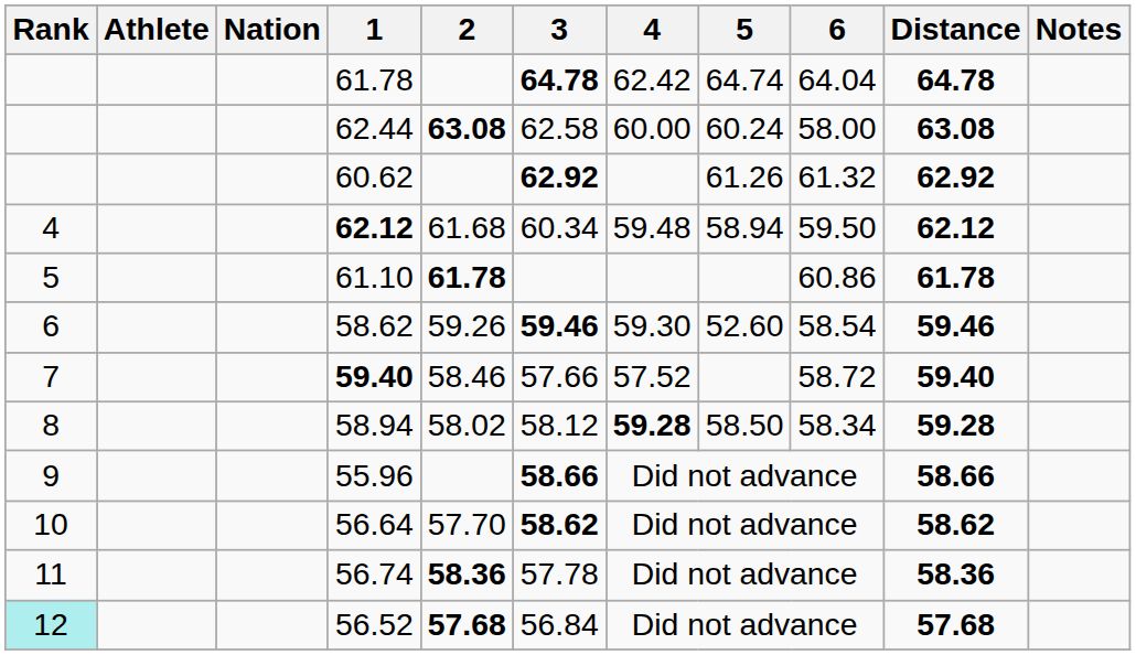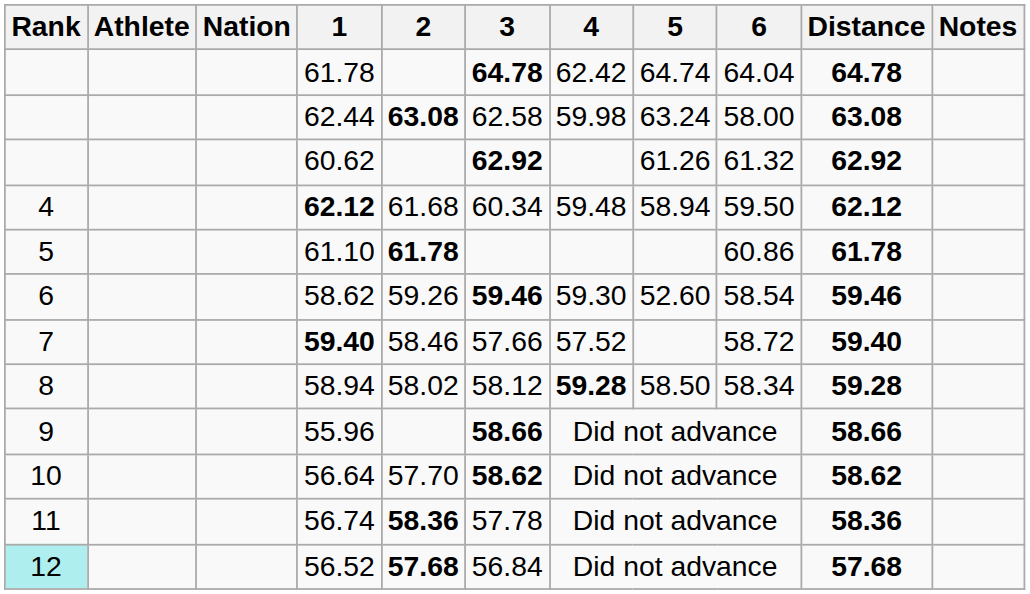62.44 | 4: 60.00 -> 59.98
62.44 | 5: 60.24 -> 63.24
